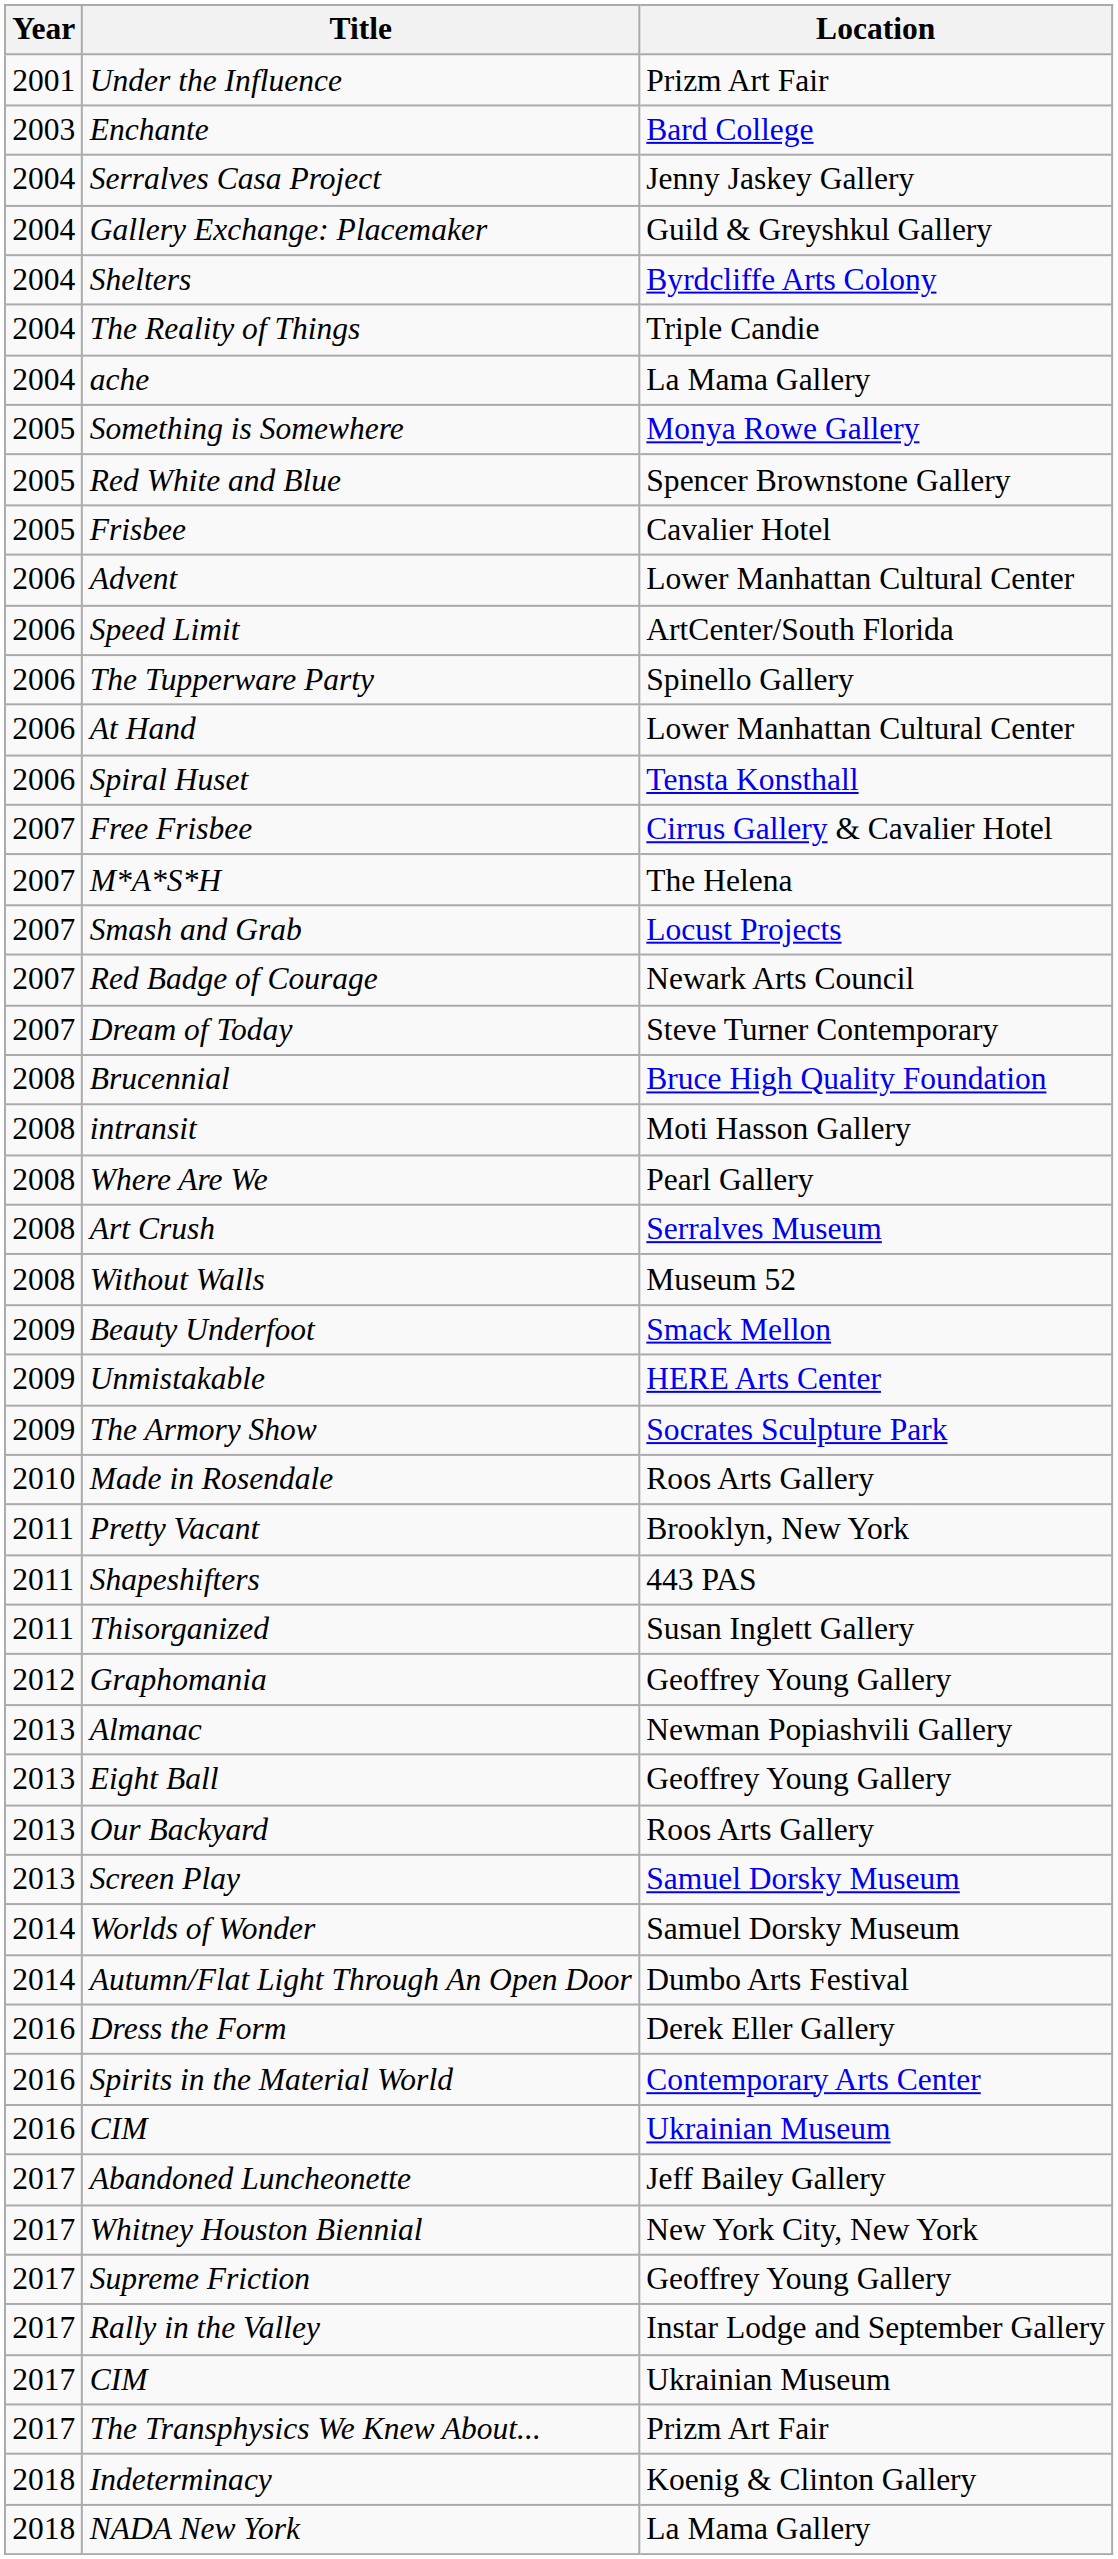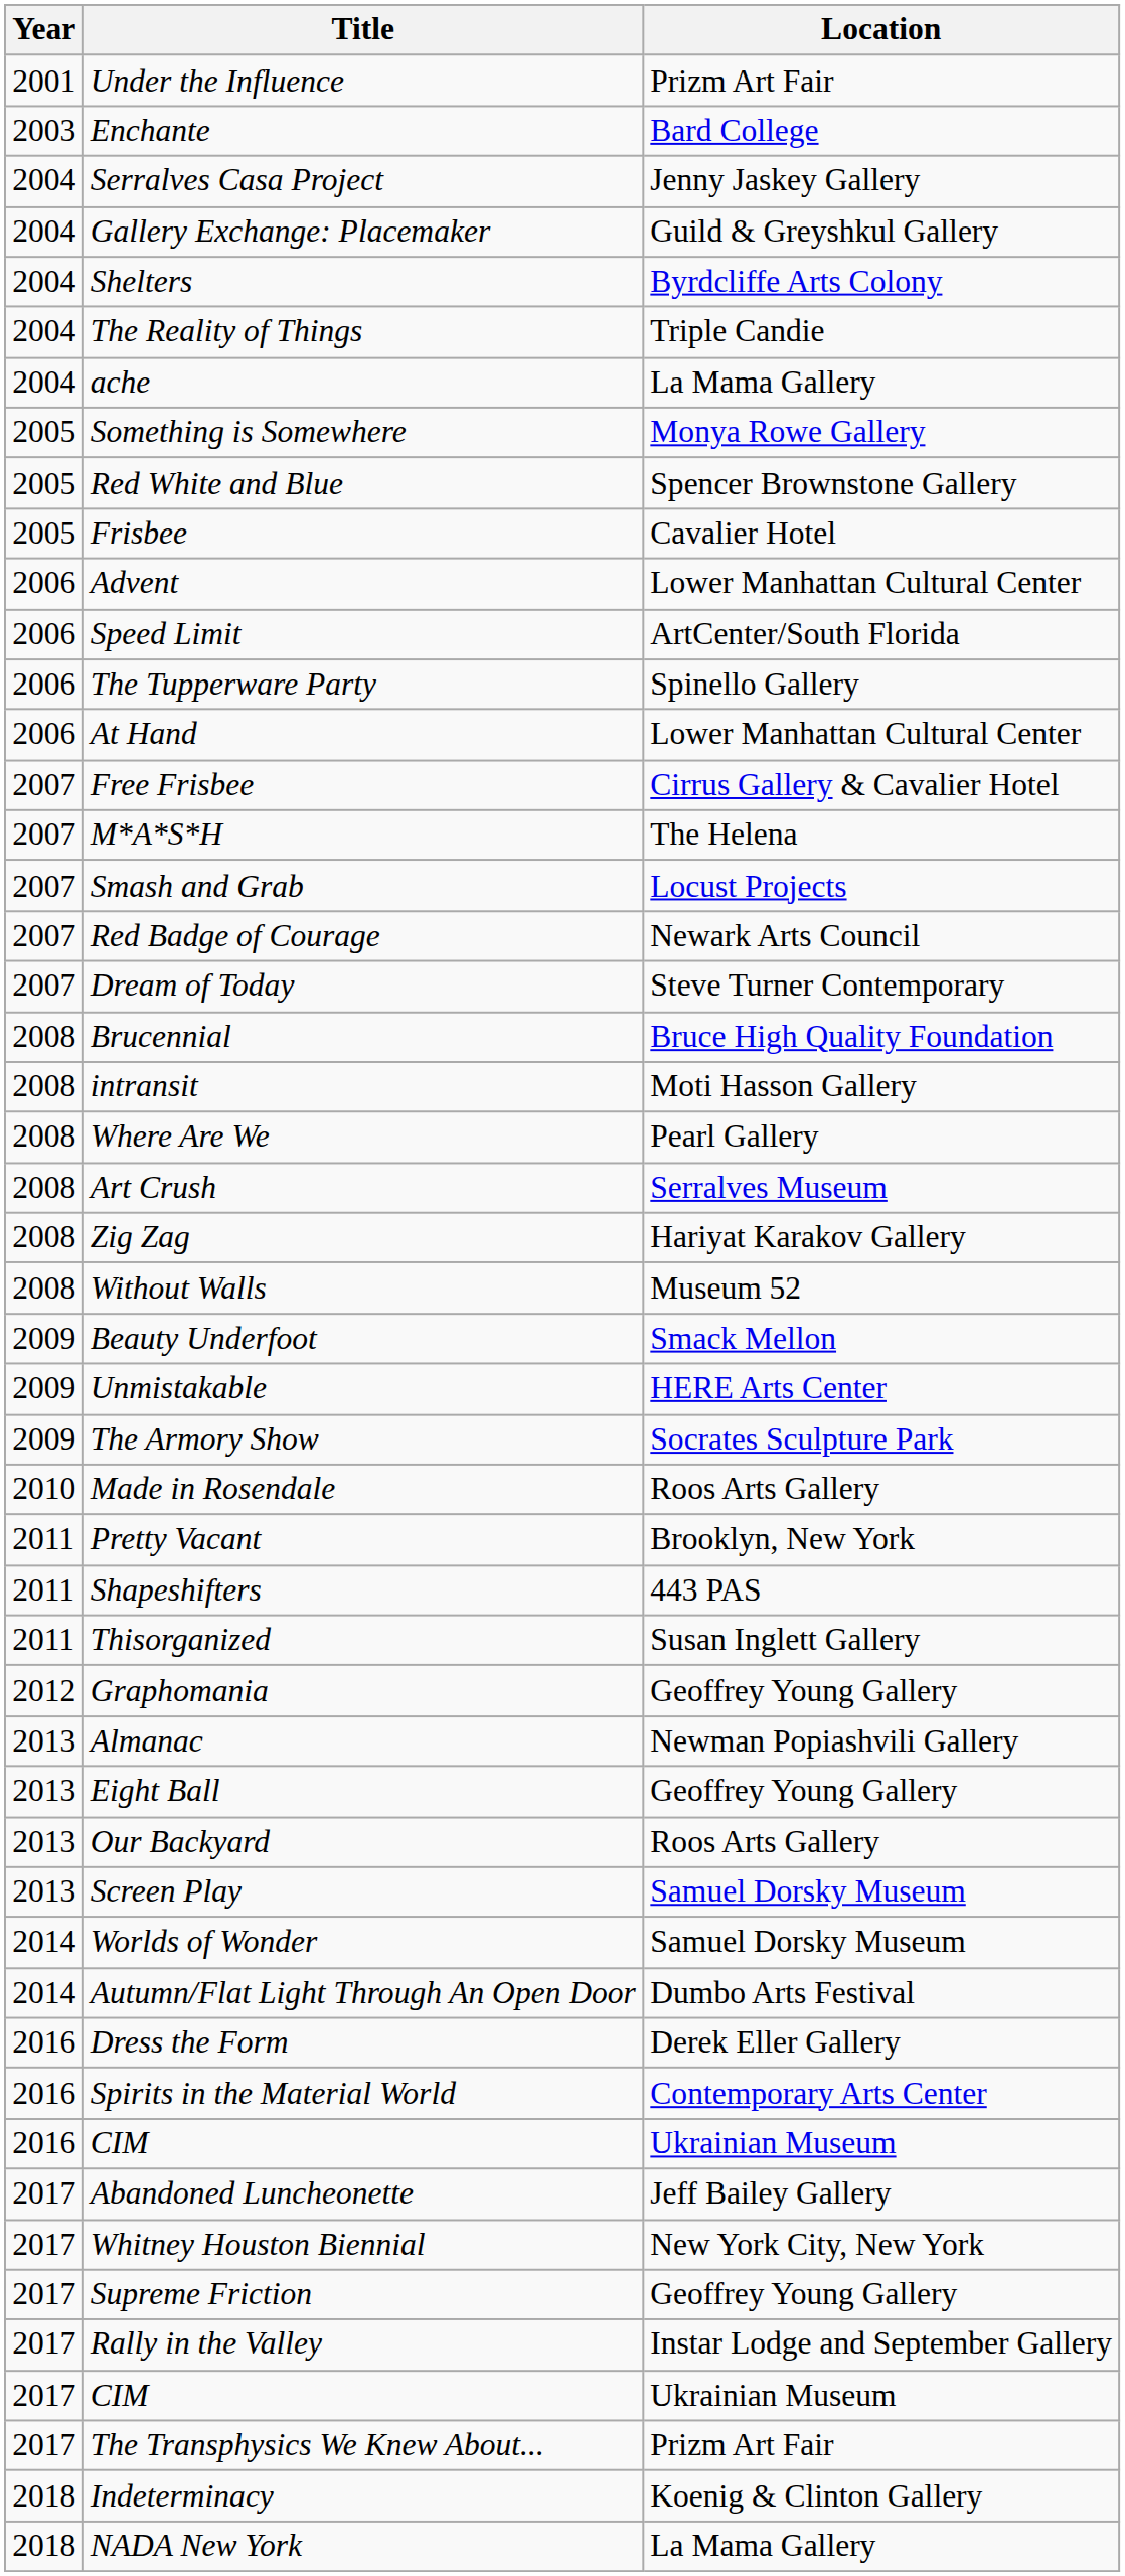- row: 2006 | Spiral Huset | Tensta Konsthall
+ row: 2008 | Zig Zag | Hariyat Karakov Gallery
